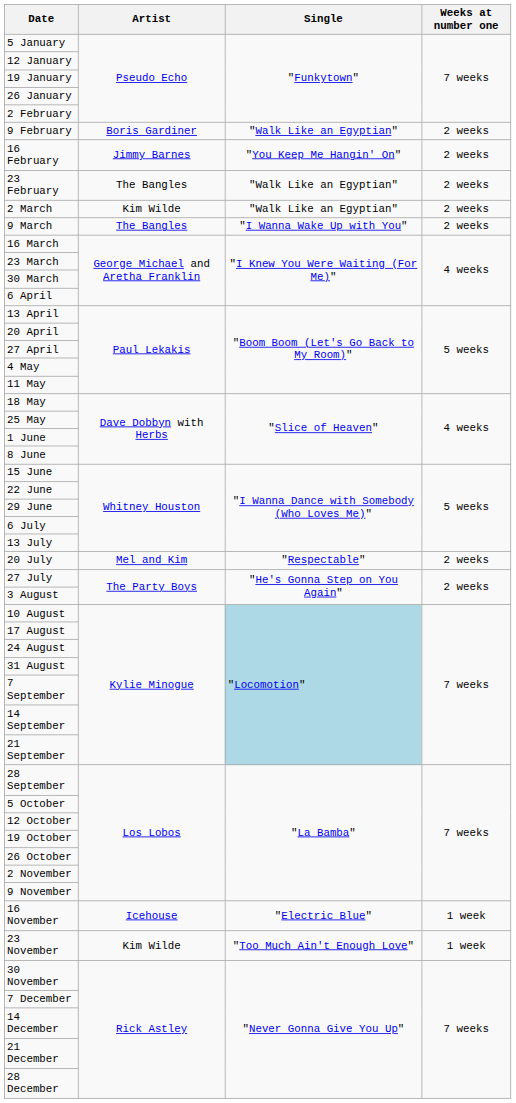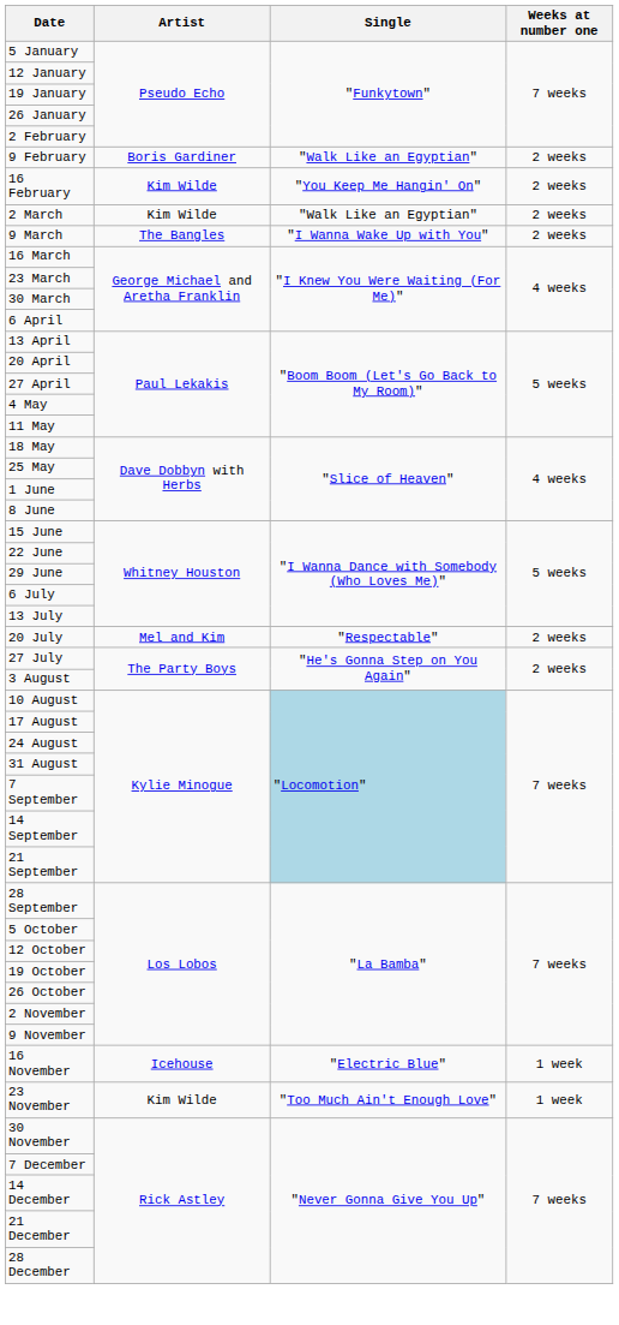16 February | Artist: Jimmy Barnes -> Kim Wilde
- row: 23 February | The Bangles | "Walk Like an Egyptian" | 2 weeks
